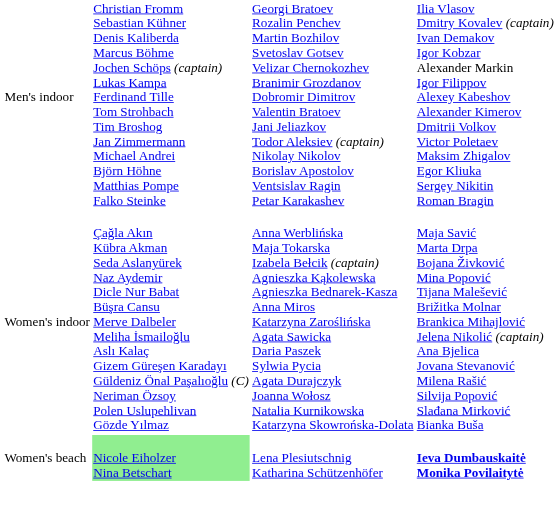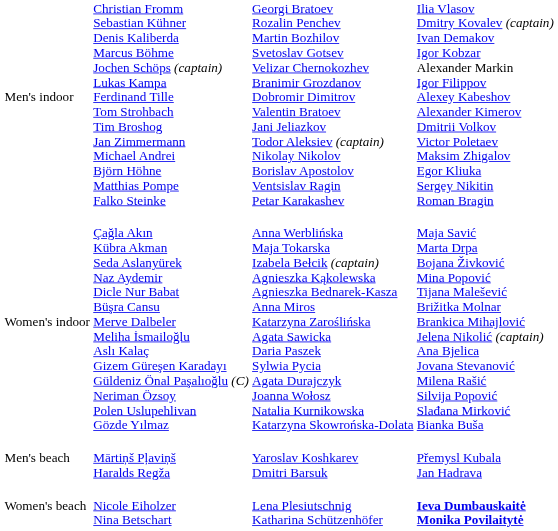+ row: Men's beach | Mārtiņš Pļaviņš Haralds Regža | Yaroslav Koshkarev Dmitri Barsuk | Přemysl Kubala Jan Hadrava
Women's beach | column 2: lightgreen background -> no background
